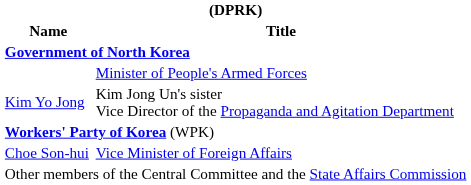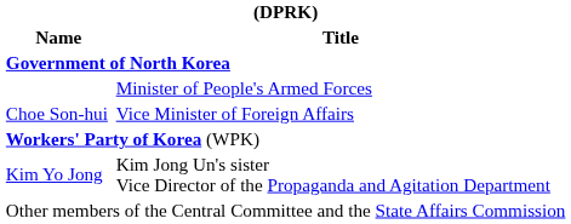rows swapped: Choe Son-hui <-> Kim Yo Jong
